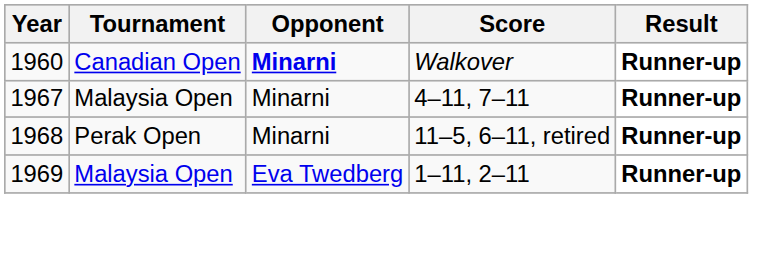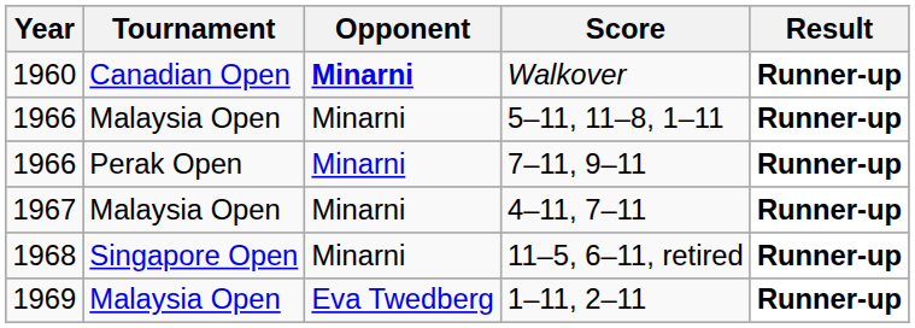+ row: 1966 | Malaysia Open | Minarni | 5–11, 11–8, 1–11 | Runner-up
+ row: 1966 | Perak Open | Minarni | 7–11, 9–11 | Runner-up
11–5, 6–11, retired | Tournament: Perak Open -> Singapore Open
